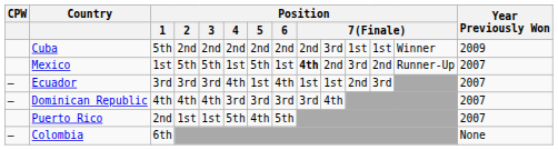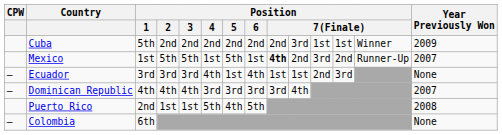Ecuador | Year Previously Won: 2007 -> None
Puerto Rico | Year Previously Won: 2007 -> 2008
